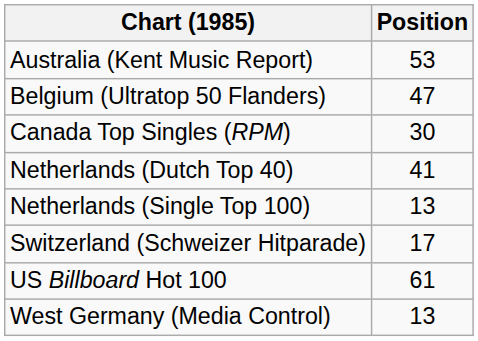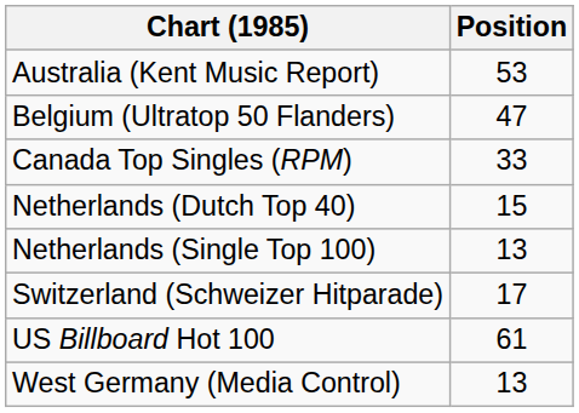Canada Top Singles (RPM) | Position: 30 -> 33
Netherlands (Dutch Top 40) | Position: 41 -> 15
